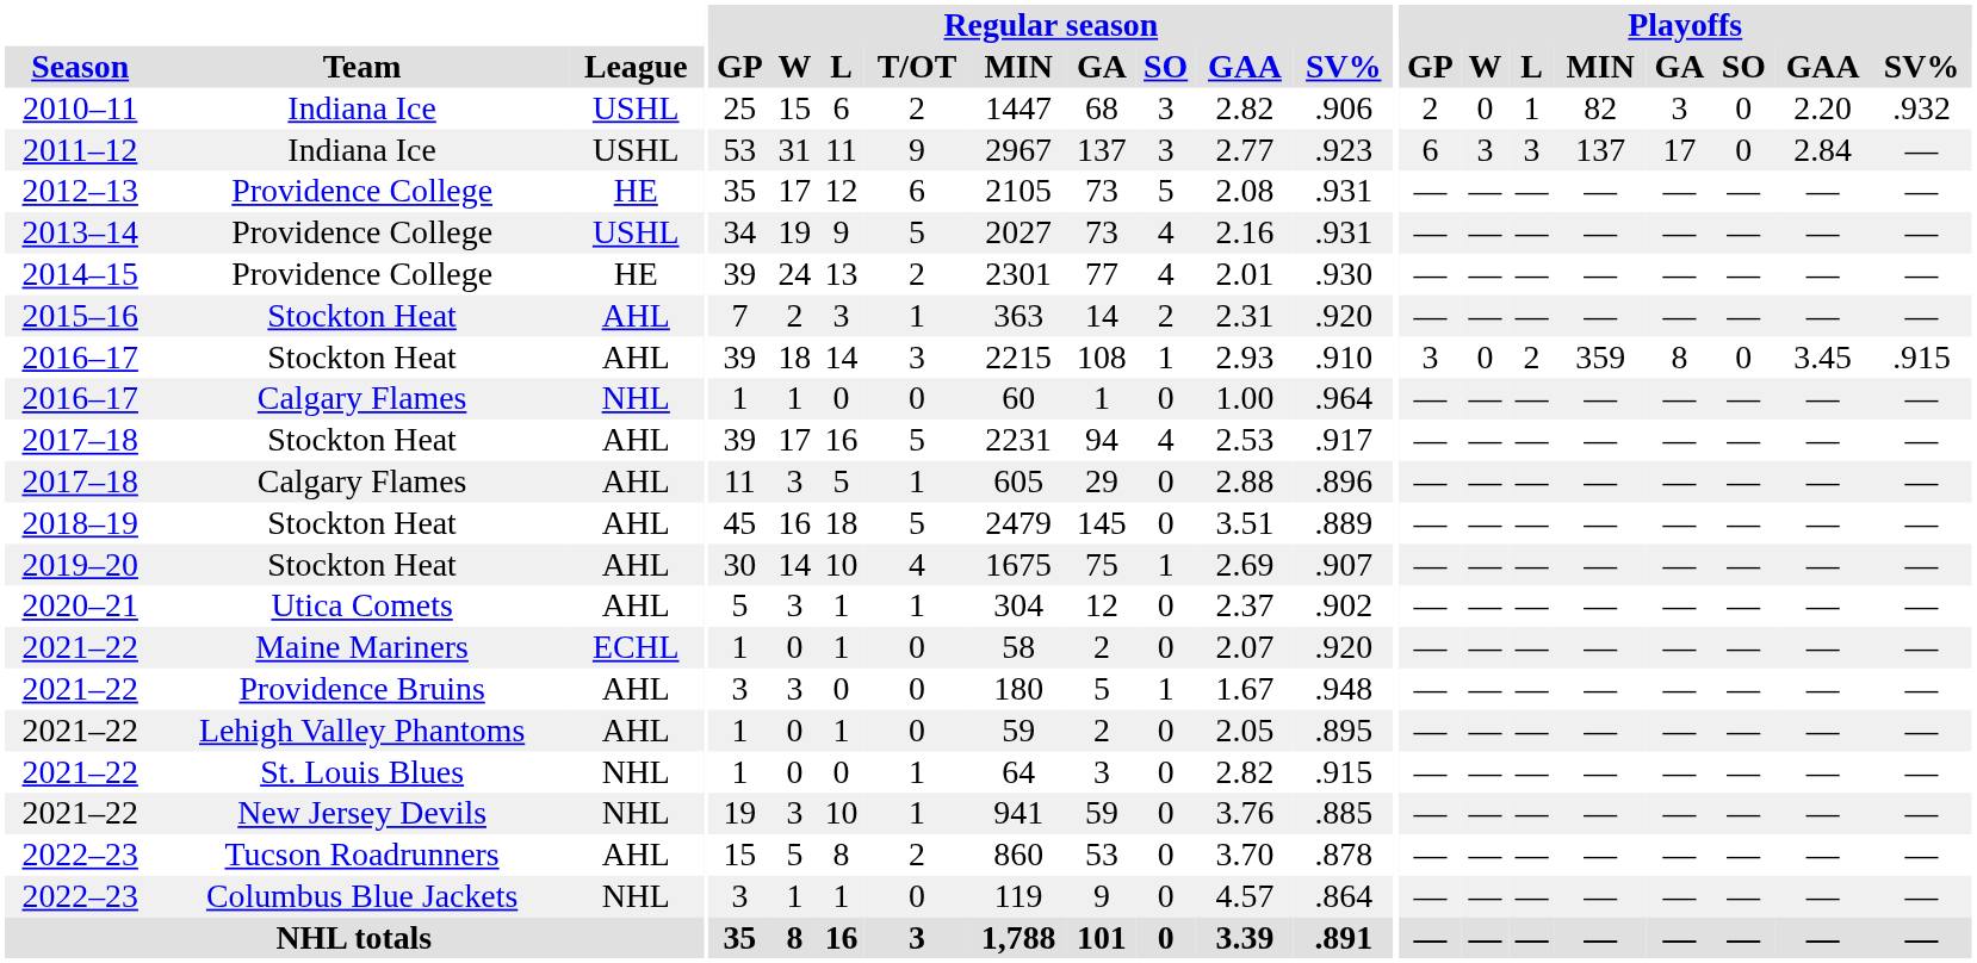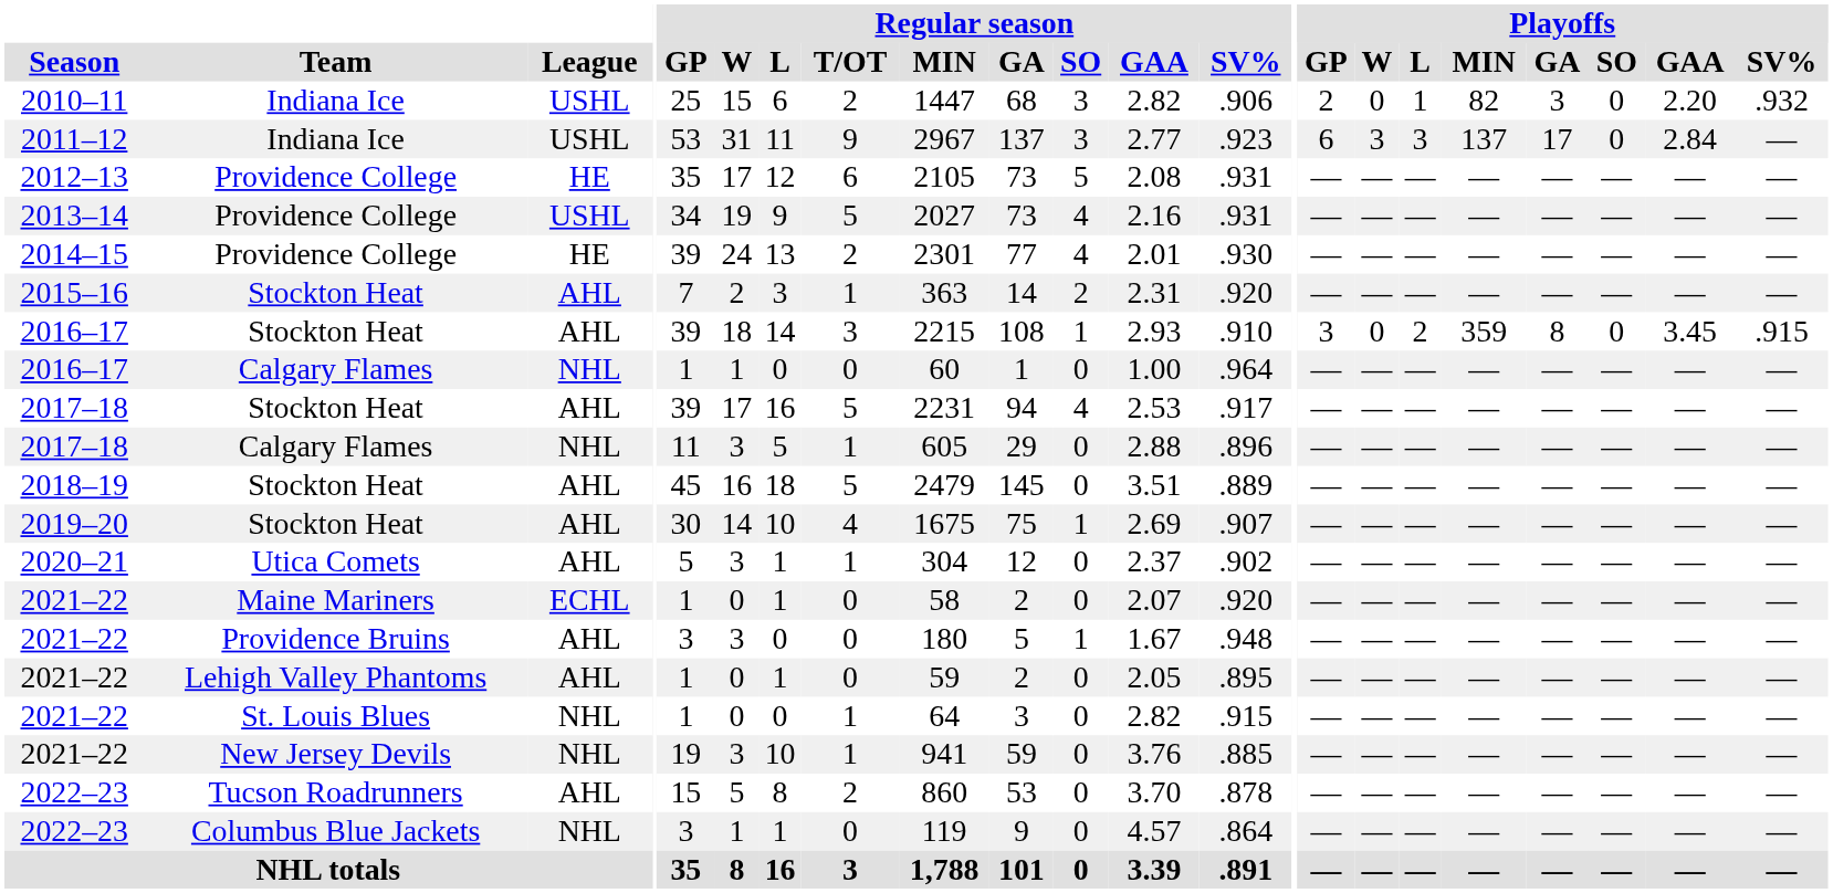2017–18 / Calgary Flames | League: AHL -> NHL
